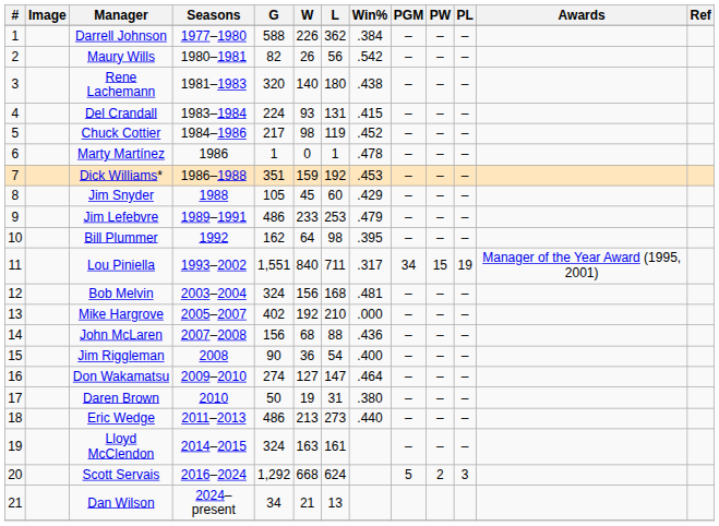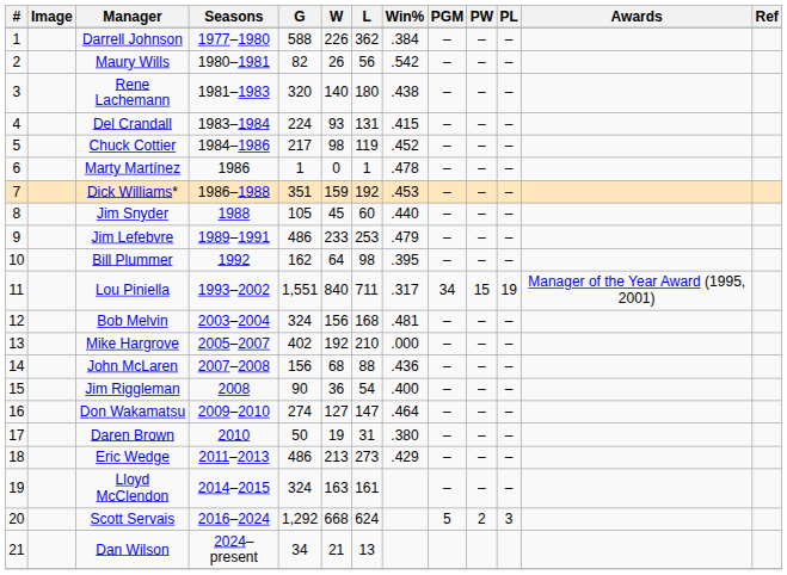Jim Snyder | Win%: .429 -> .440
Eric Wedge | Win%: .440 -> .429
